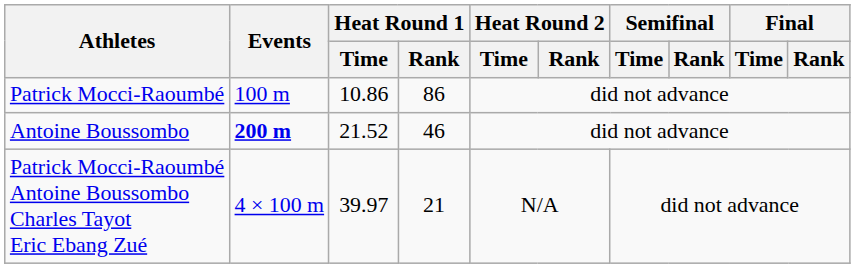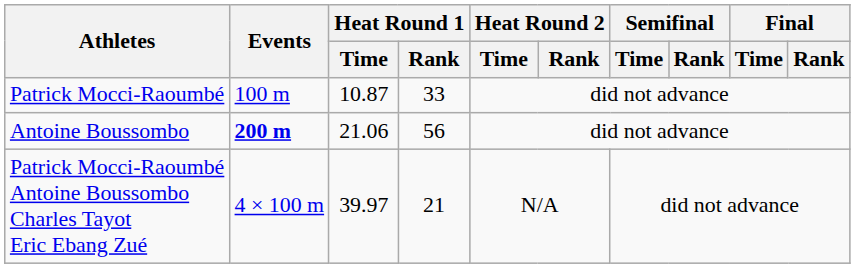Patrick Mocci-Raoumbé | Heat Round 1 / Time: 10.86 -> 10.87
Patrick Mocci-Raoumbé | Heat Round 1 / Rank: 86 -> 33
Antoine Boussombo | Heat Round 1 / Time: 21.52 -> 21.06
Antoine Boussombo | Heat Round 1 / Rank: 46 -> 56
